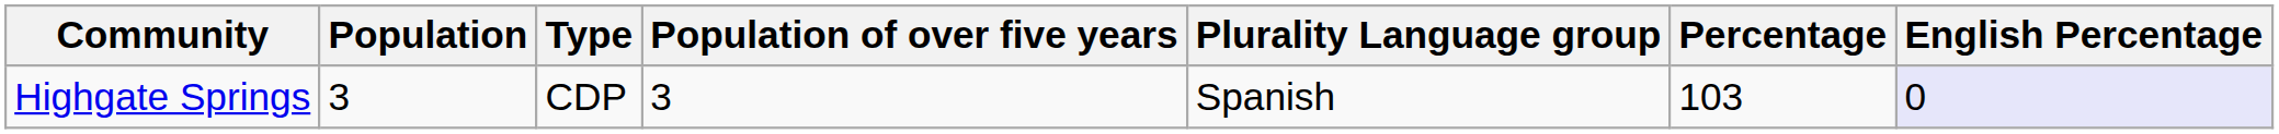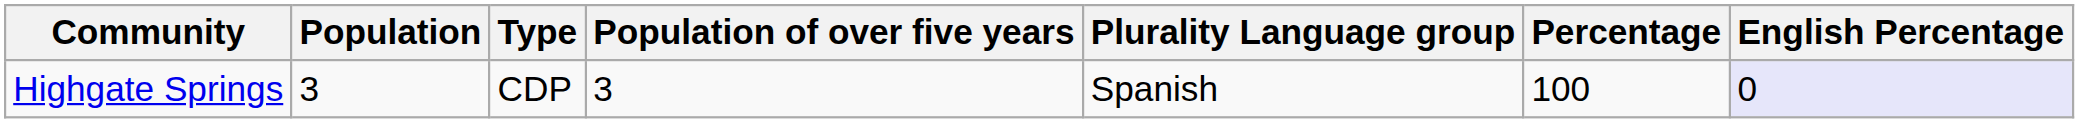Highgate Springs | Percentage: 103 -> 100
